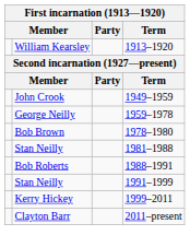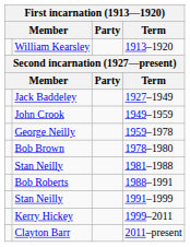+ row: Jack Baddeley | 1927–1949
